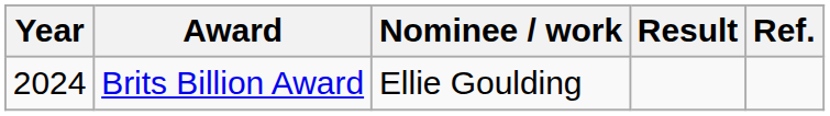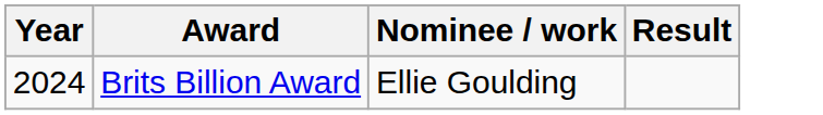- column: Ref.
